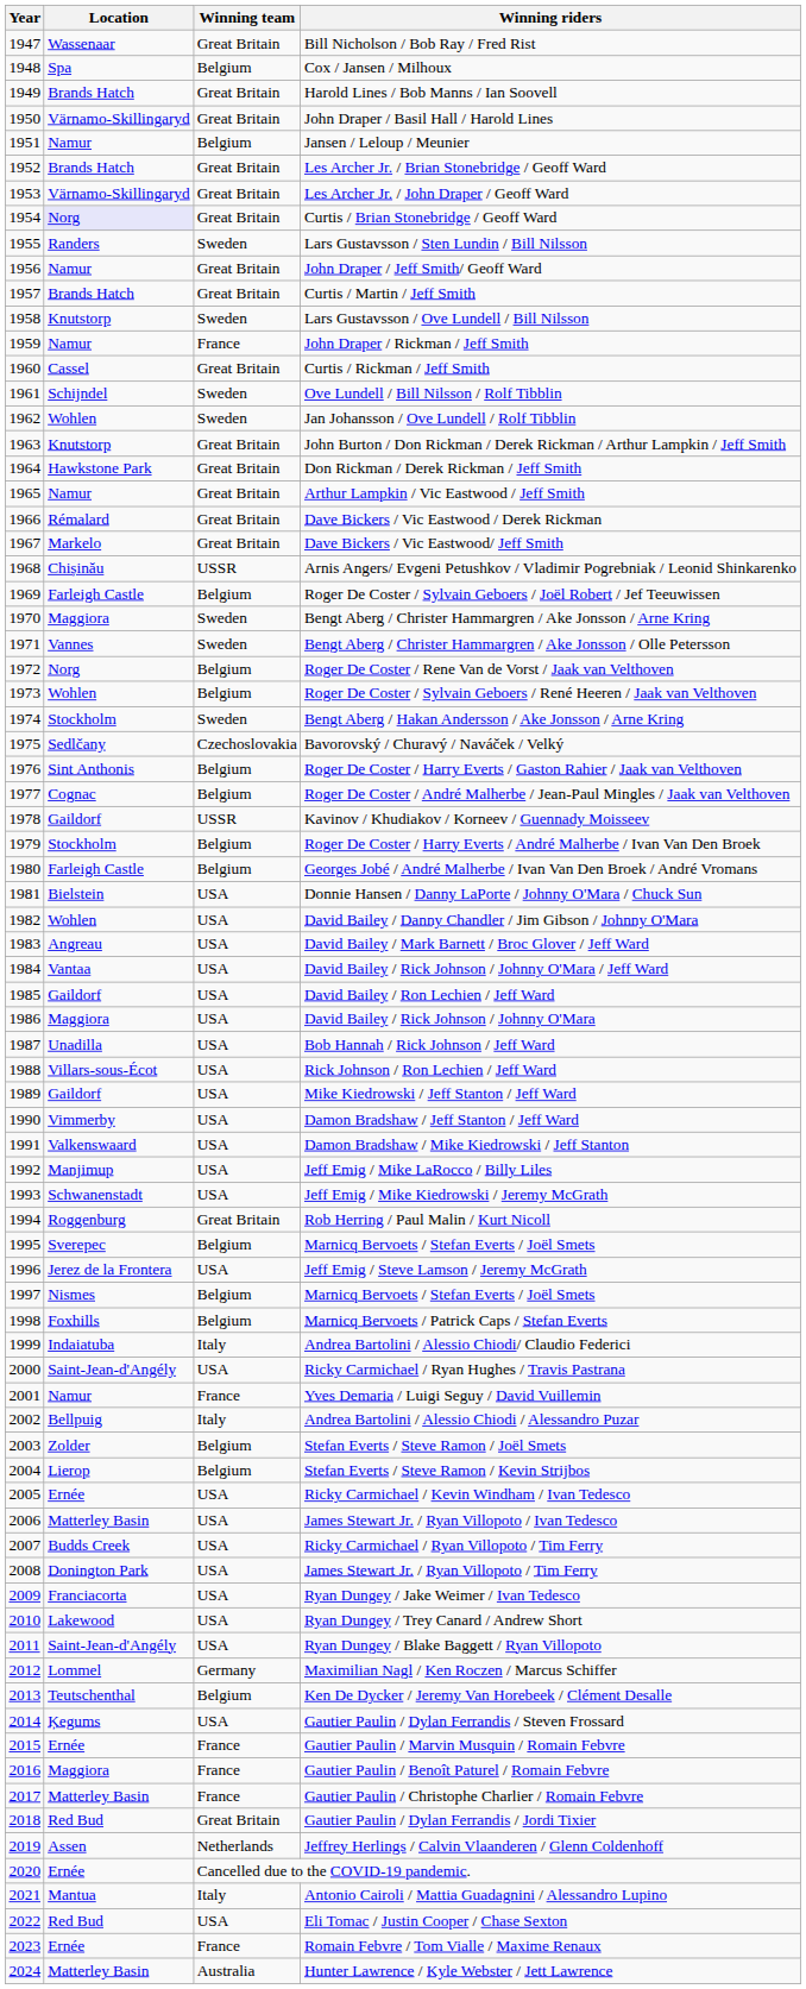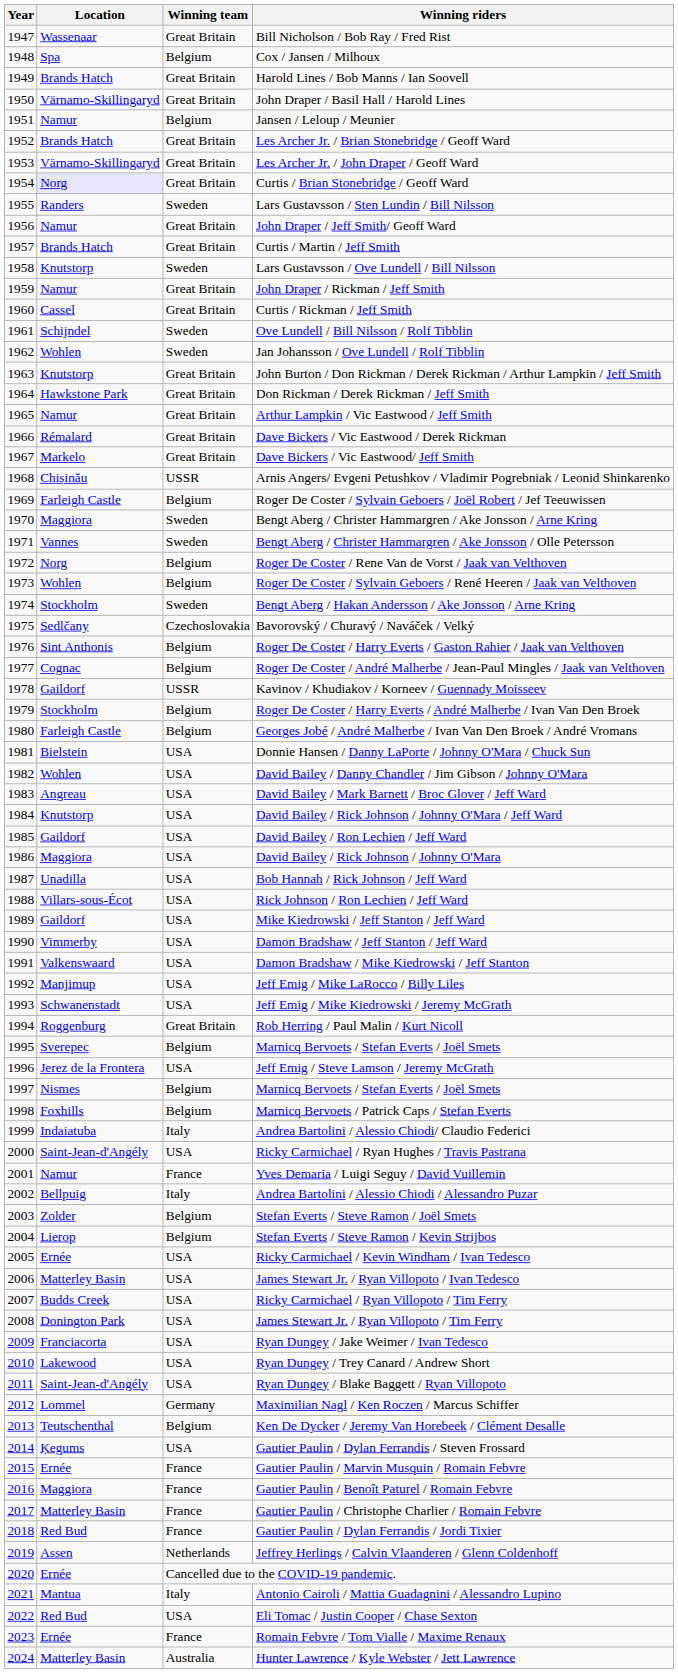John Draper / Rickman / Jeff Smith | Winning team: France -> Great Britain
David Bailey / Rick Johnson / Johnny O'Mara / Jeff Ward | Location: Vantaa -> Knutstorp
Gautier Paulin / Dylan Ferrandis / Jordi Tixier | Winning team: Great Britain -> France
